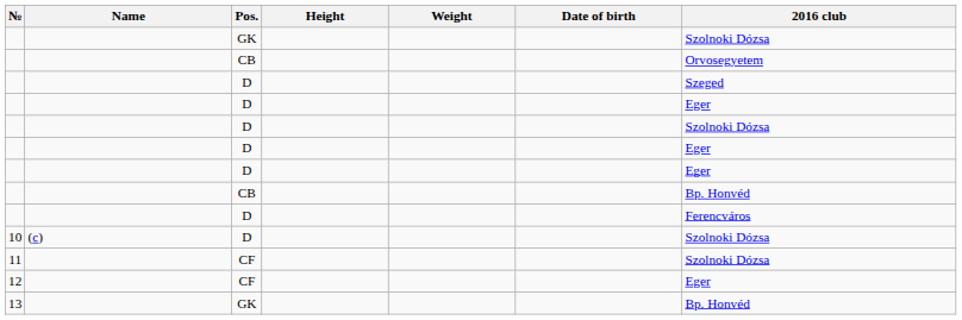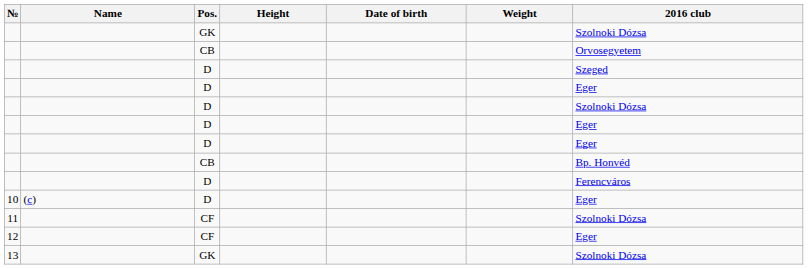columns swapped: Weight <-> Date of birth
10 | 2016 club: Szolnoki Dózsa -> Eger
13 | 2016 club: Bp. Honvéd -> Szolnoki Dózsa
